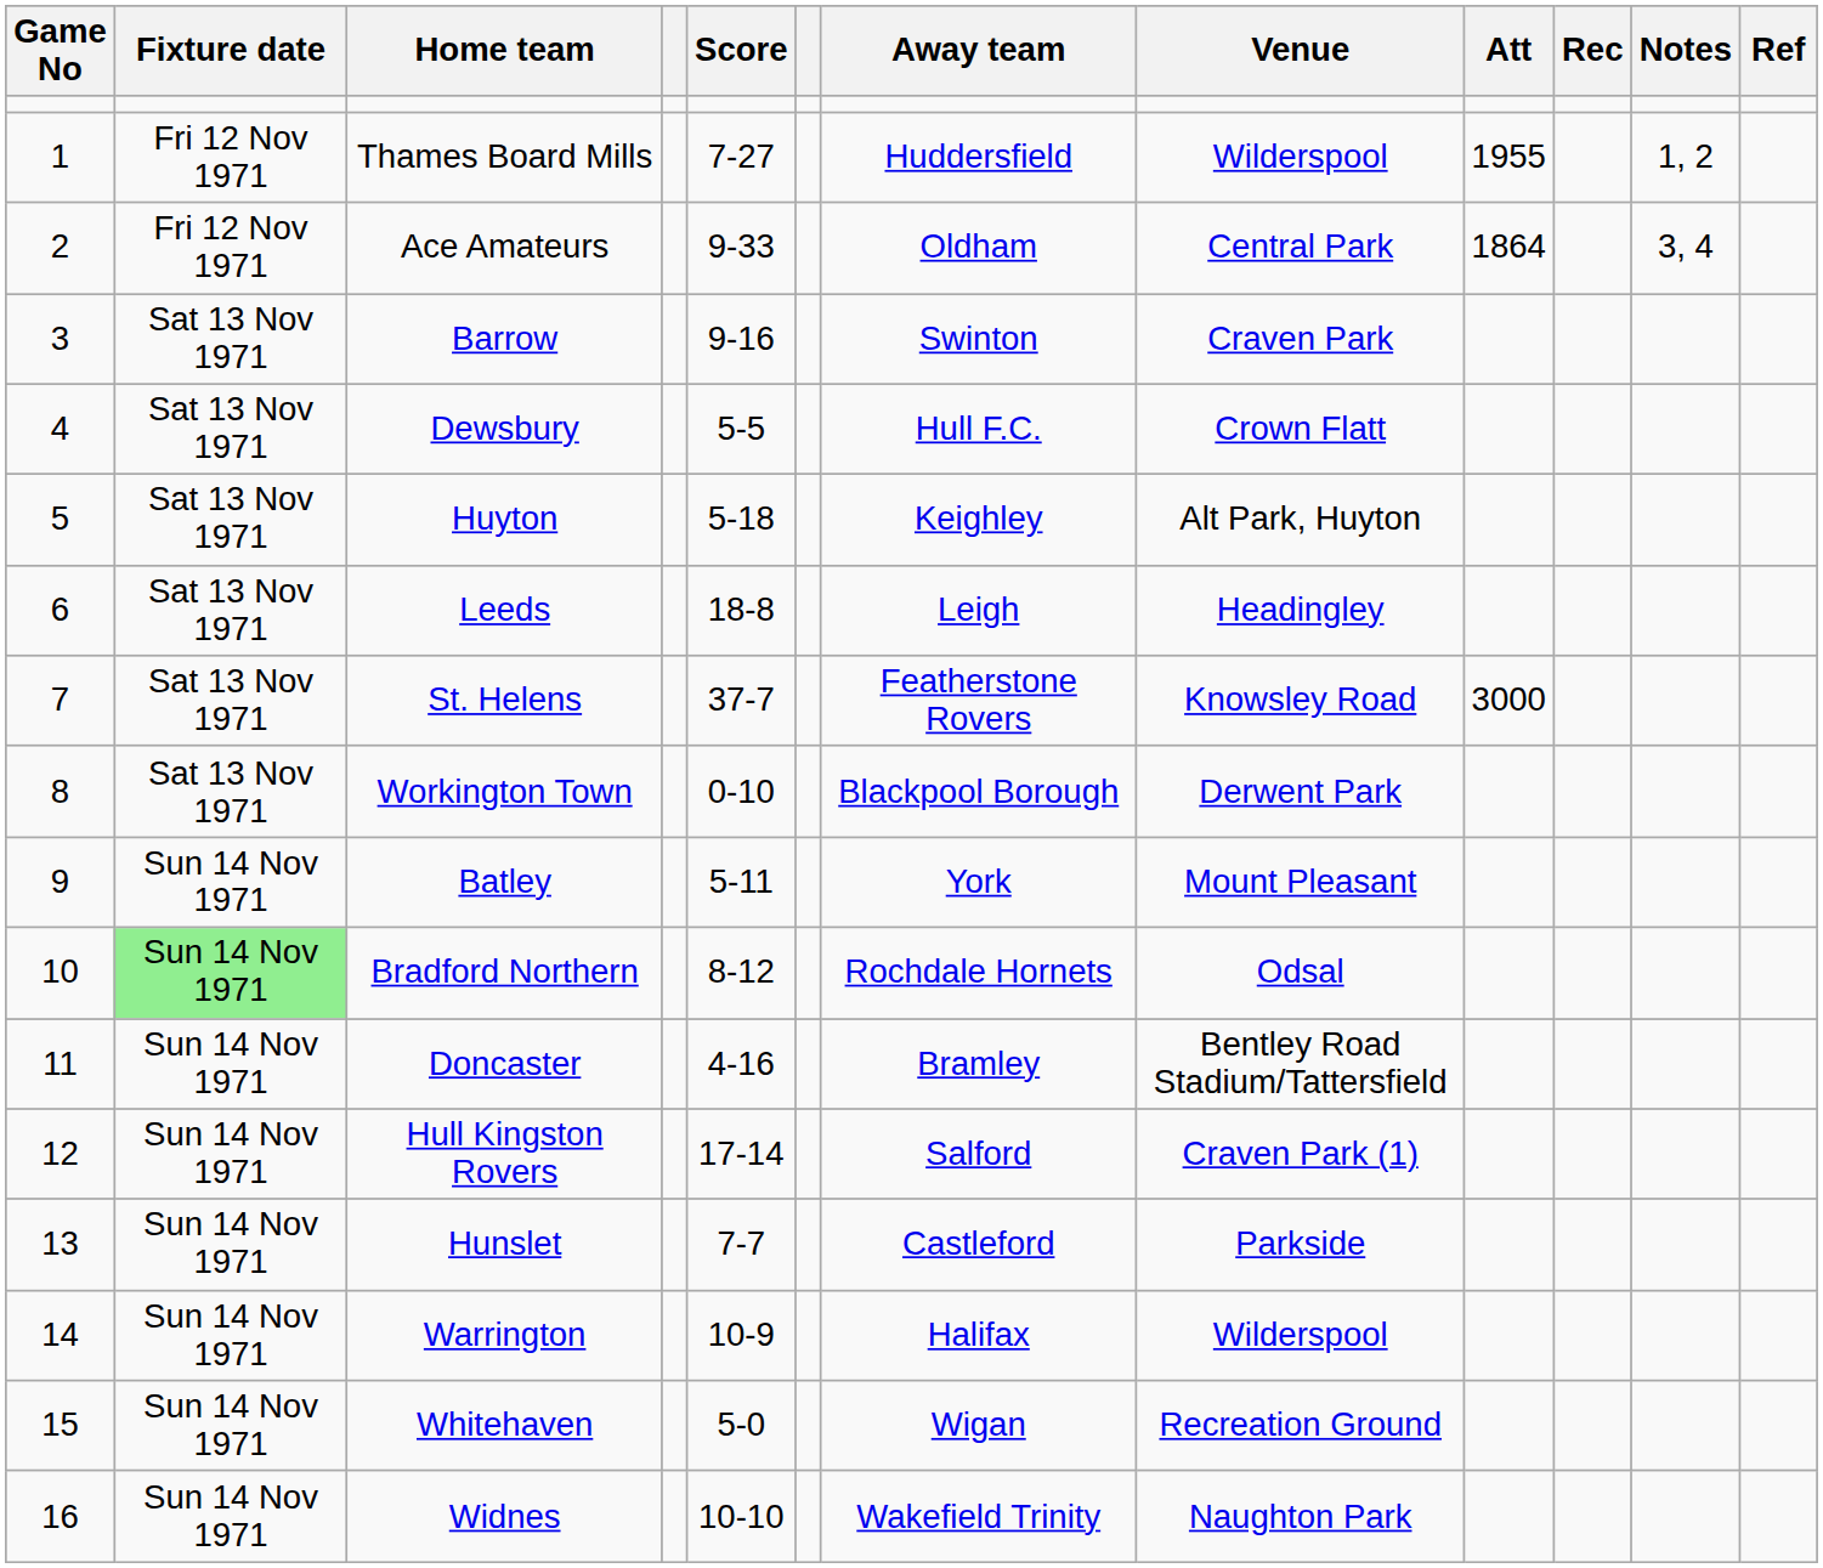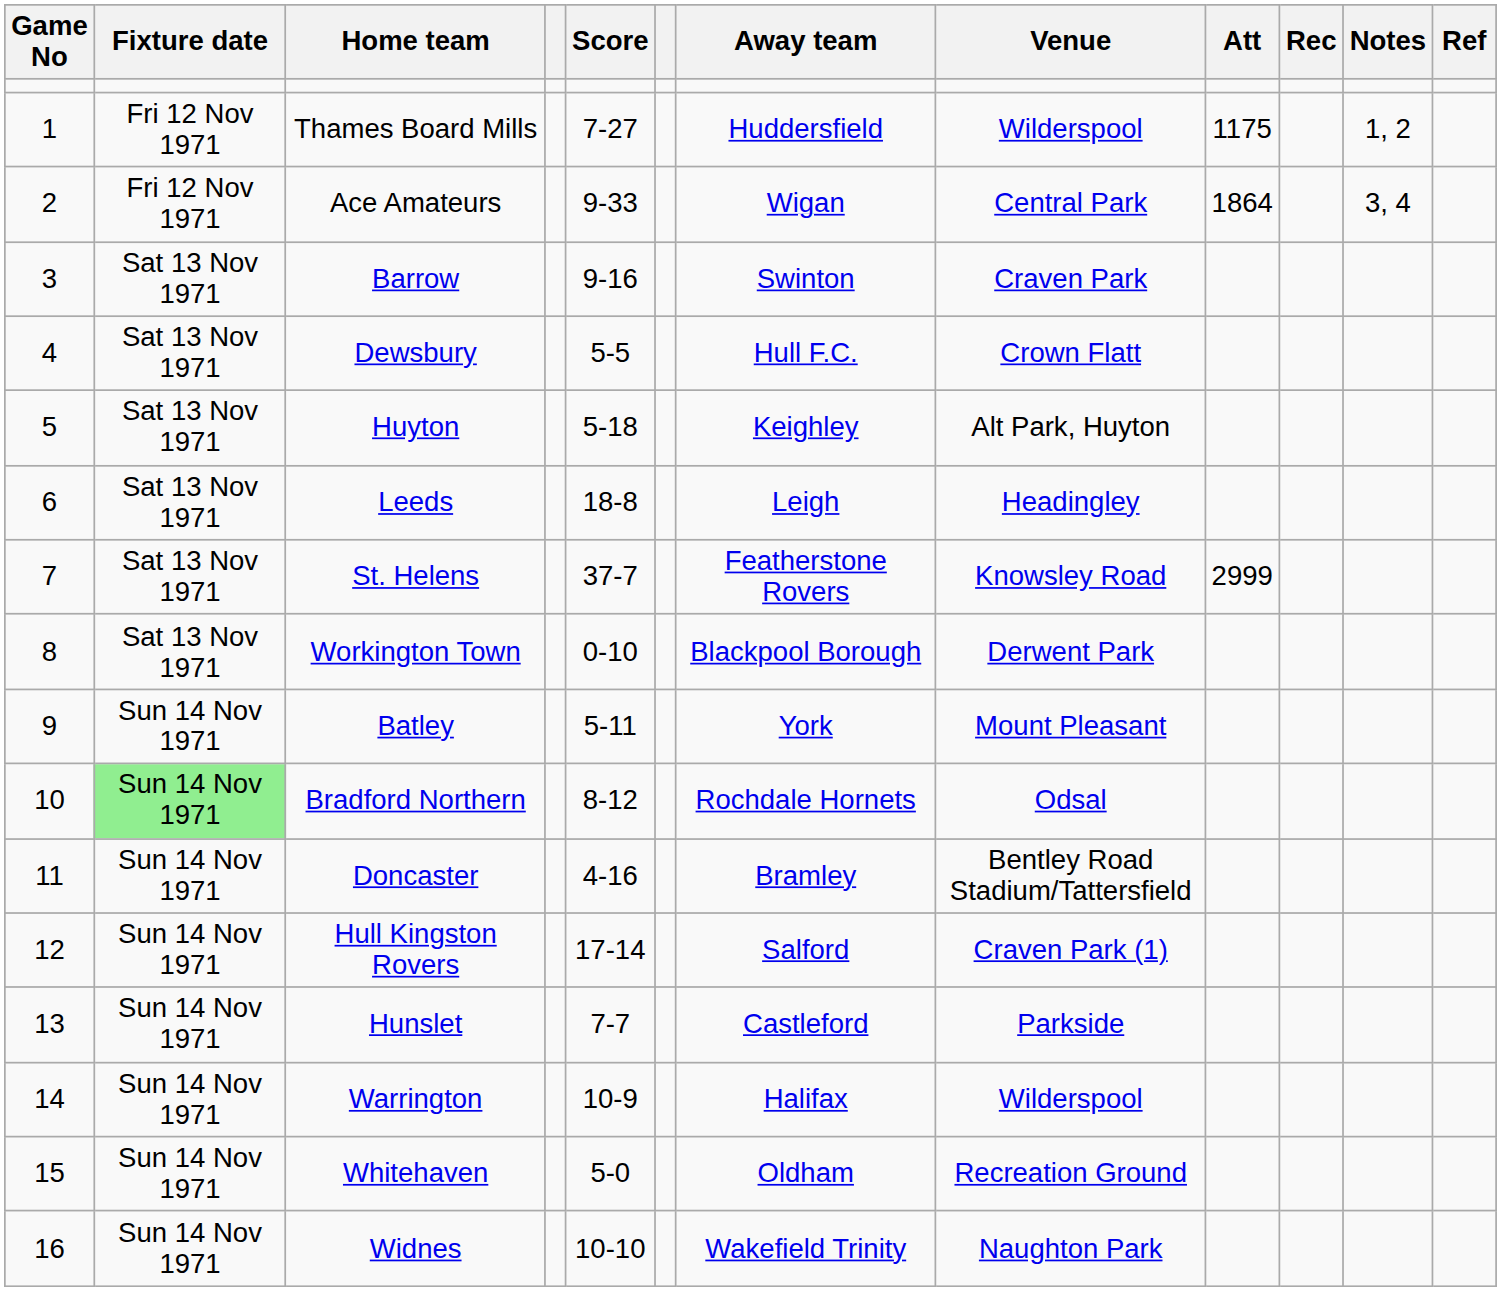Thames Board Mills | Att: 1955 -> 1175
Ace Amateurs | Away team: Oldham -> Wigan
St. Helens | Att: 3000 -> 2999
Whitehaven | Away team: Wigan -> Oldham
